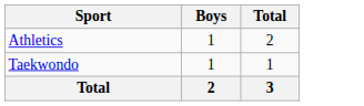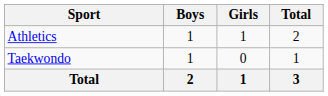+ column: Girls | 1 | 0 | 1
